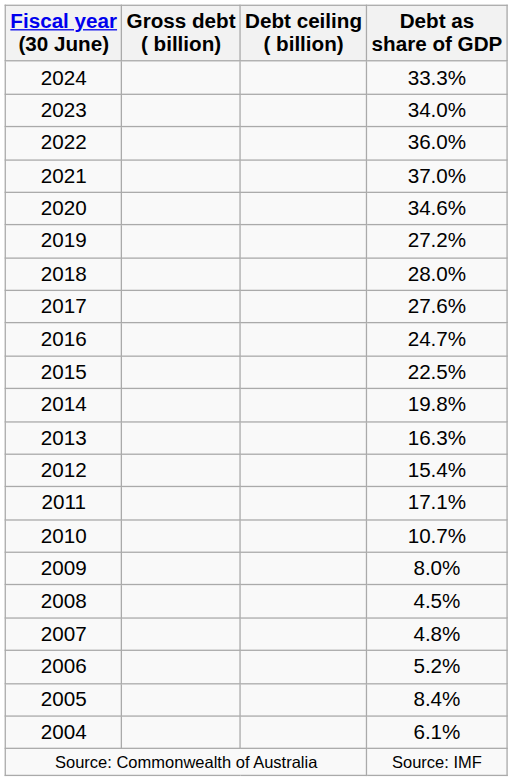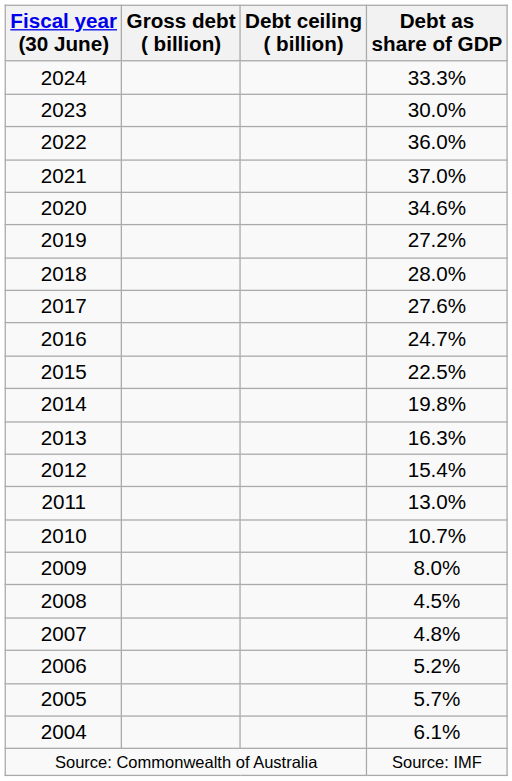2023 | Debt as share of GDP: 34.0% -> 30.0%
2011 | Debt as share of GDP: 17.1% -> 13.0%
2005 | Debt as share of GDP: 8.4% -> 5.7%
